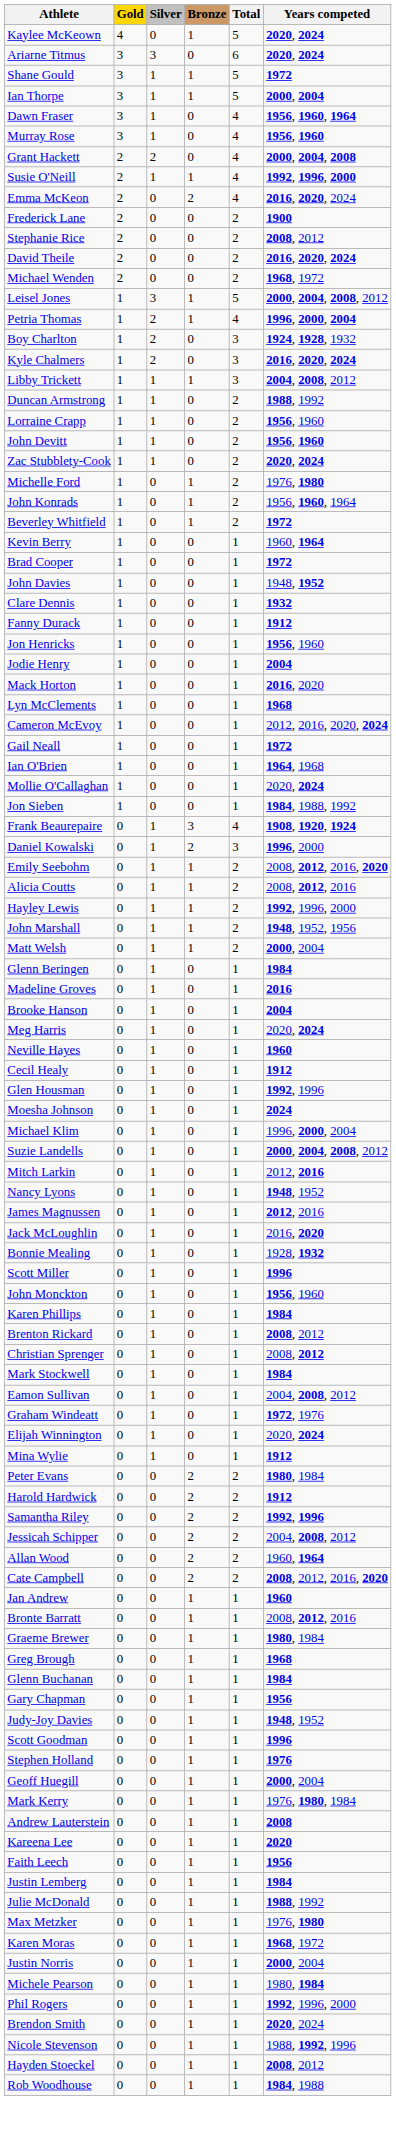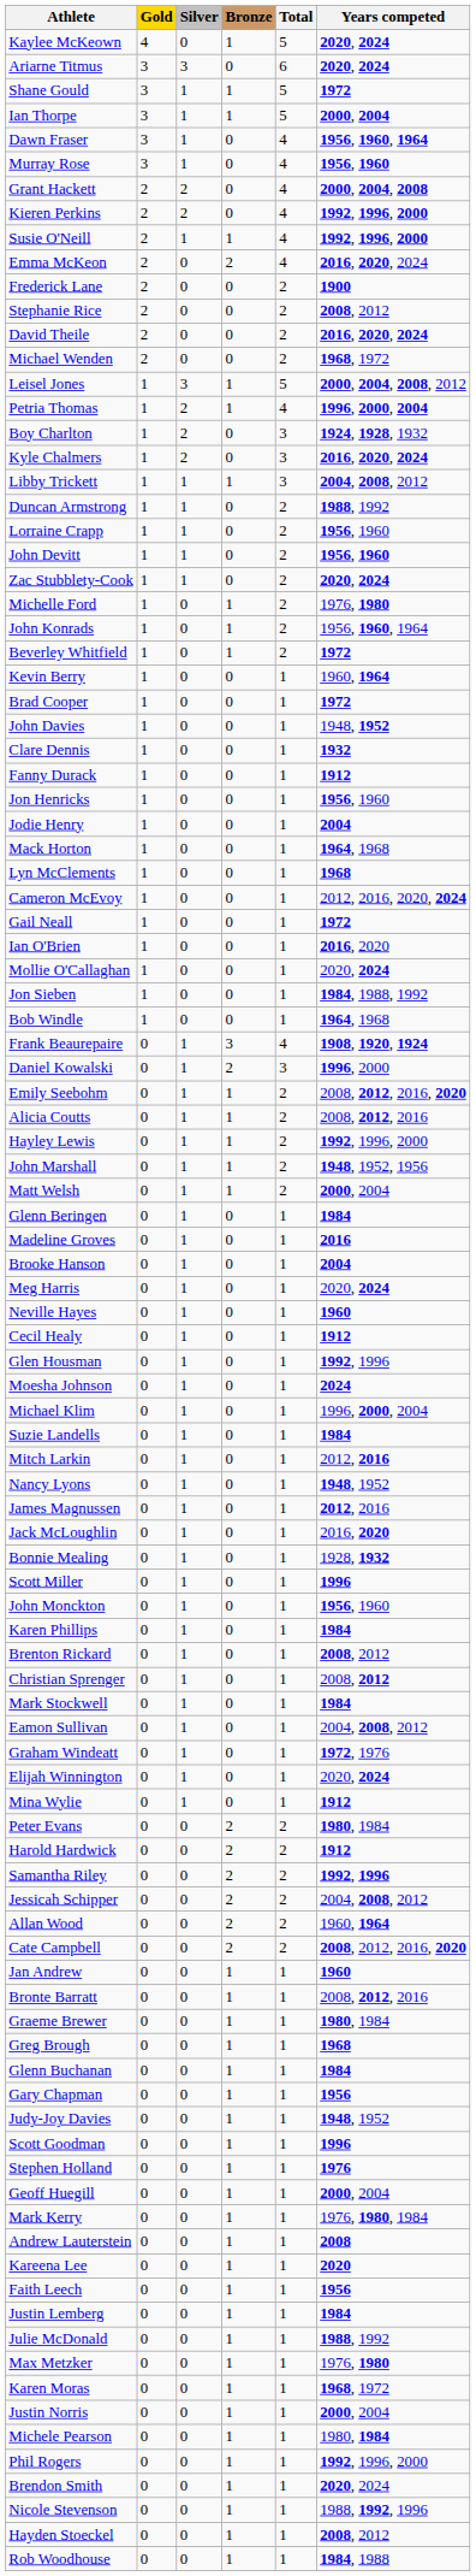+ row: Kieren Perkins | 2 | 2 | 0 | 4 | 1992, 1996, 2000
Mack Horton | Years competed: 2016, 2020 -> 1964, 1968
Ian O'Brien | Years competed: 1964, 1968 -> 2016, 2020
+ row: Bob Windle | 1 | 0 | 0 | 1 | 1964, 1968
Suzie Landells | Years competed: 2000, 2004, 2008, 2012 -> 1984
